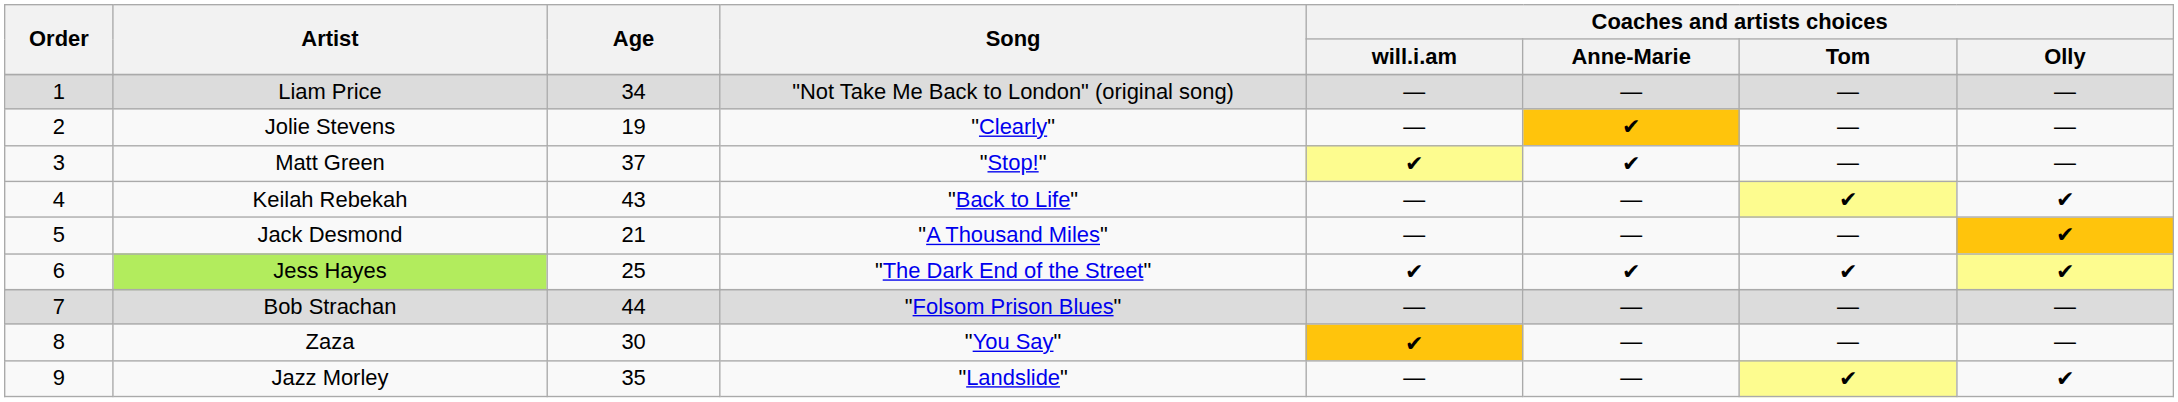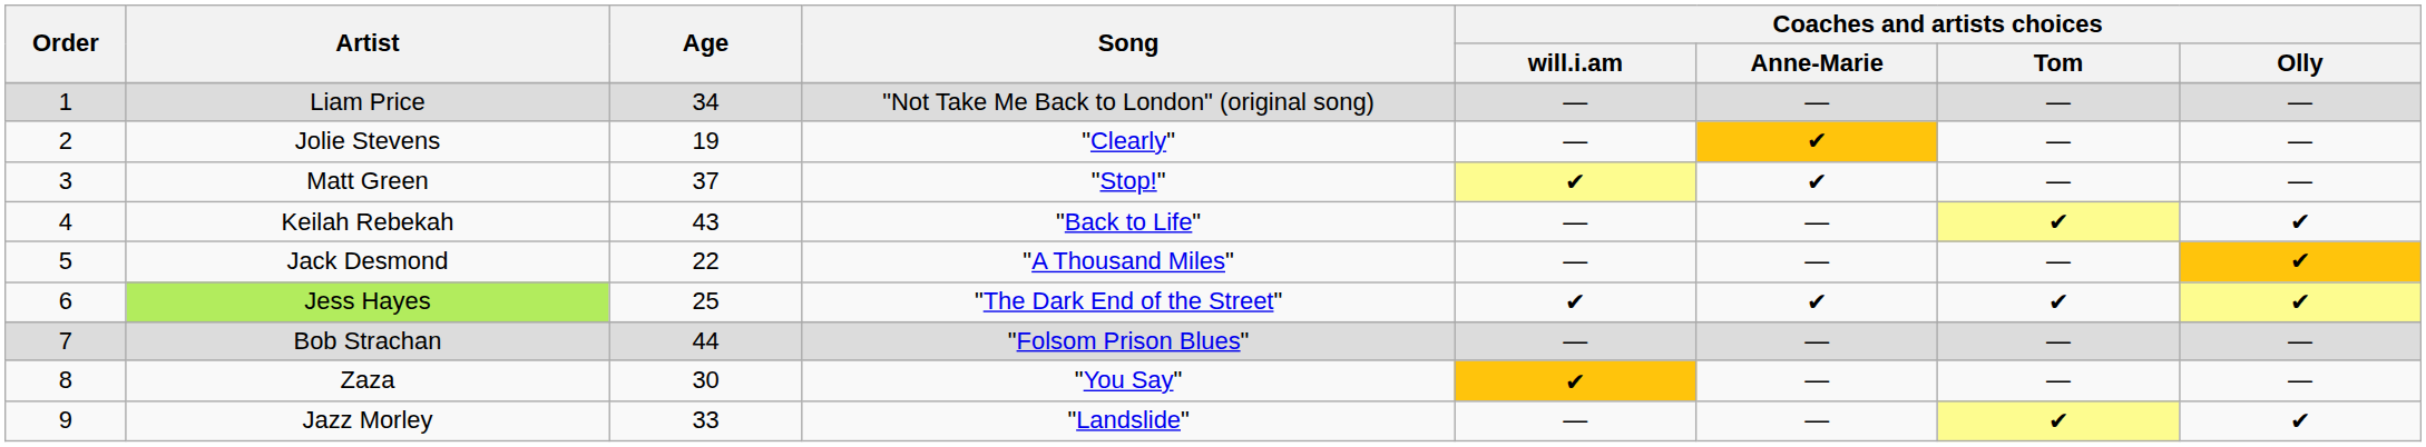Jack Desmond | Age: 21 -> 22
Jazz Morley | Age: 35 -> 33
